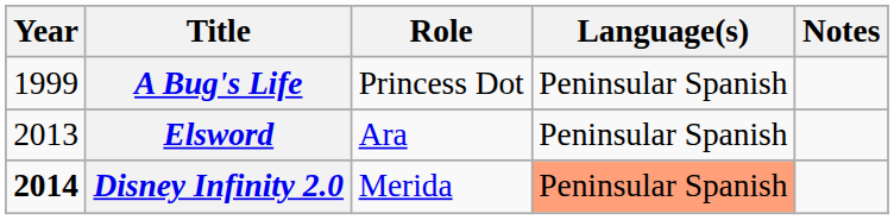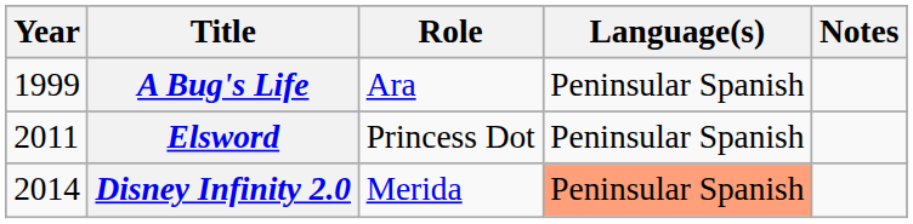A Bug's Life | Role: Princess Dot -> Ara
Elsword | Year: 2013 -> 2011
Elsword | Role: Ara -> Princess Dot
Disney Infinity 2.0 | Year: bold -> normal
